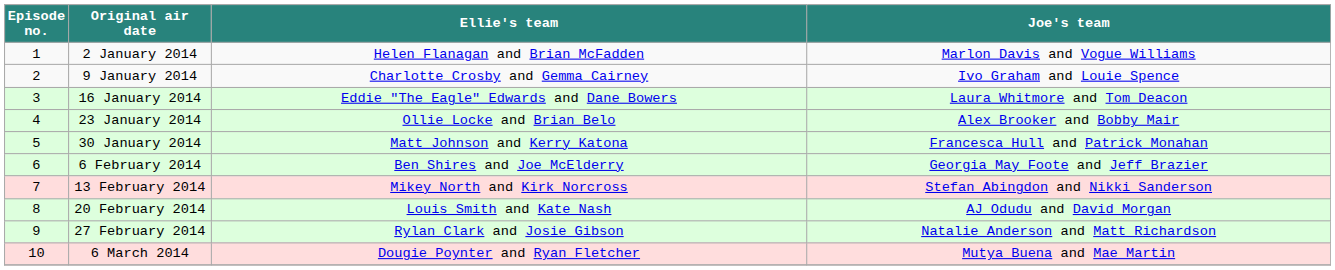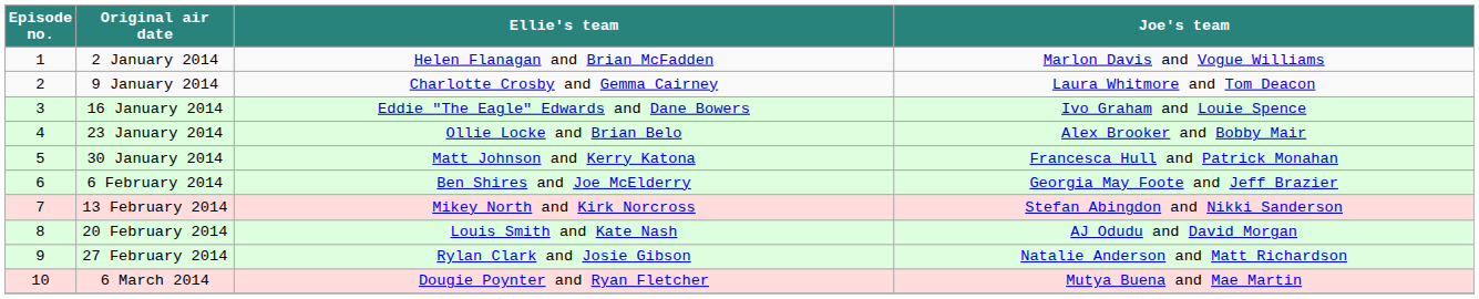9 January 2014 | Joe's team: Ivo Graham and Louie Spence -> Laura Whitmore and Tom Deacon
16 January 2014 | Joe's team: Laura Whitmore and Tom Deacon -> Ivo Graham and Louie Spence
